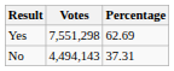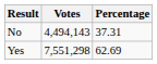rows swapped: Yes <-> No
